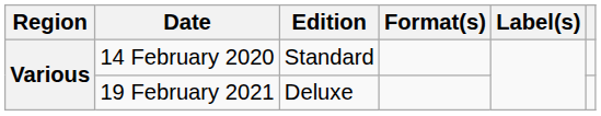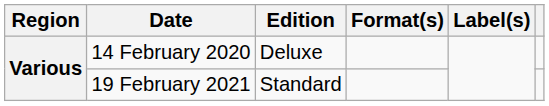14 February 2020 | Edition: Standard -> Deluxe
19 February 2021 | Edition: Deluxe -> Standard
